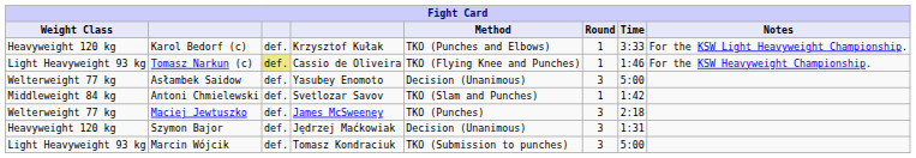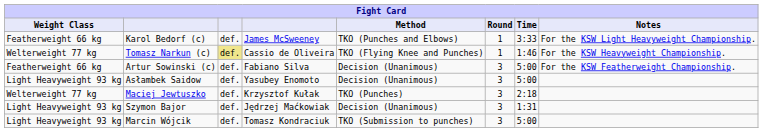Karol Bedorf (c) | Weight Class: Heavyweight 120 kg -> Featherweight 66 kg
Karol Bedorf (c) | column 4: Krzysztof Kułak -> James McSweeney
Tomasz Narkun (c) | Weight Class: Light Heavyweight 93 kg -> Welterweight 77 kg
+ row: Featherweight 66 kg | Artur Sowinski (c) | def. | Fabiano Silva | Decision (Unanimous) | 3 | 5:00 | For the KSW Featherweight Championship.
Asłambek Saidow | Weight Class: Welterweight 77 kg -> Light Heavyweight 93 kg
- row: Middleweight 84 kg | Antoni Chmielewski | def. | Svetlozar Savov | TKO (Slam and Punches) | 1 | 1:42
Maciej Jewtuszko | column 4: James McSweeney -> Krzysztof Kułak
Szymon Bajor | Weight Class: Heavyweight 120 kg -> Light Heavyweight 93 kg
